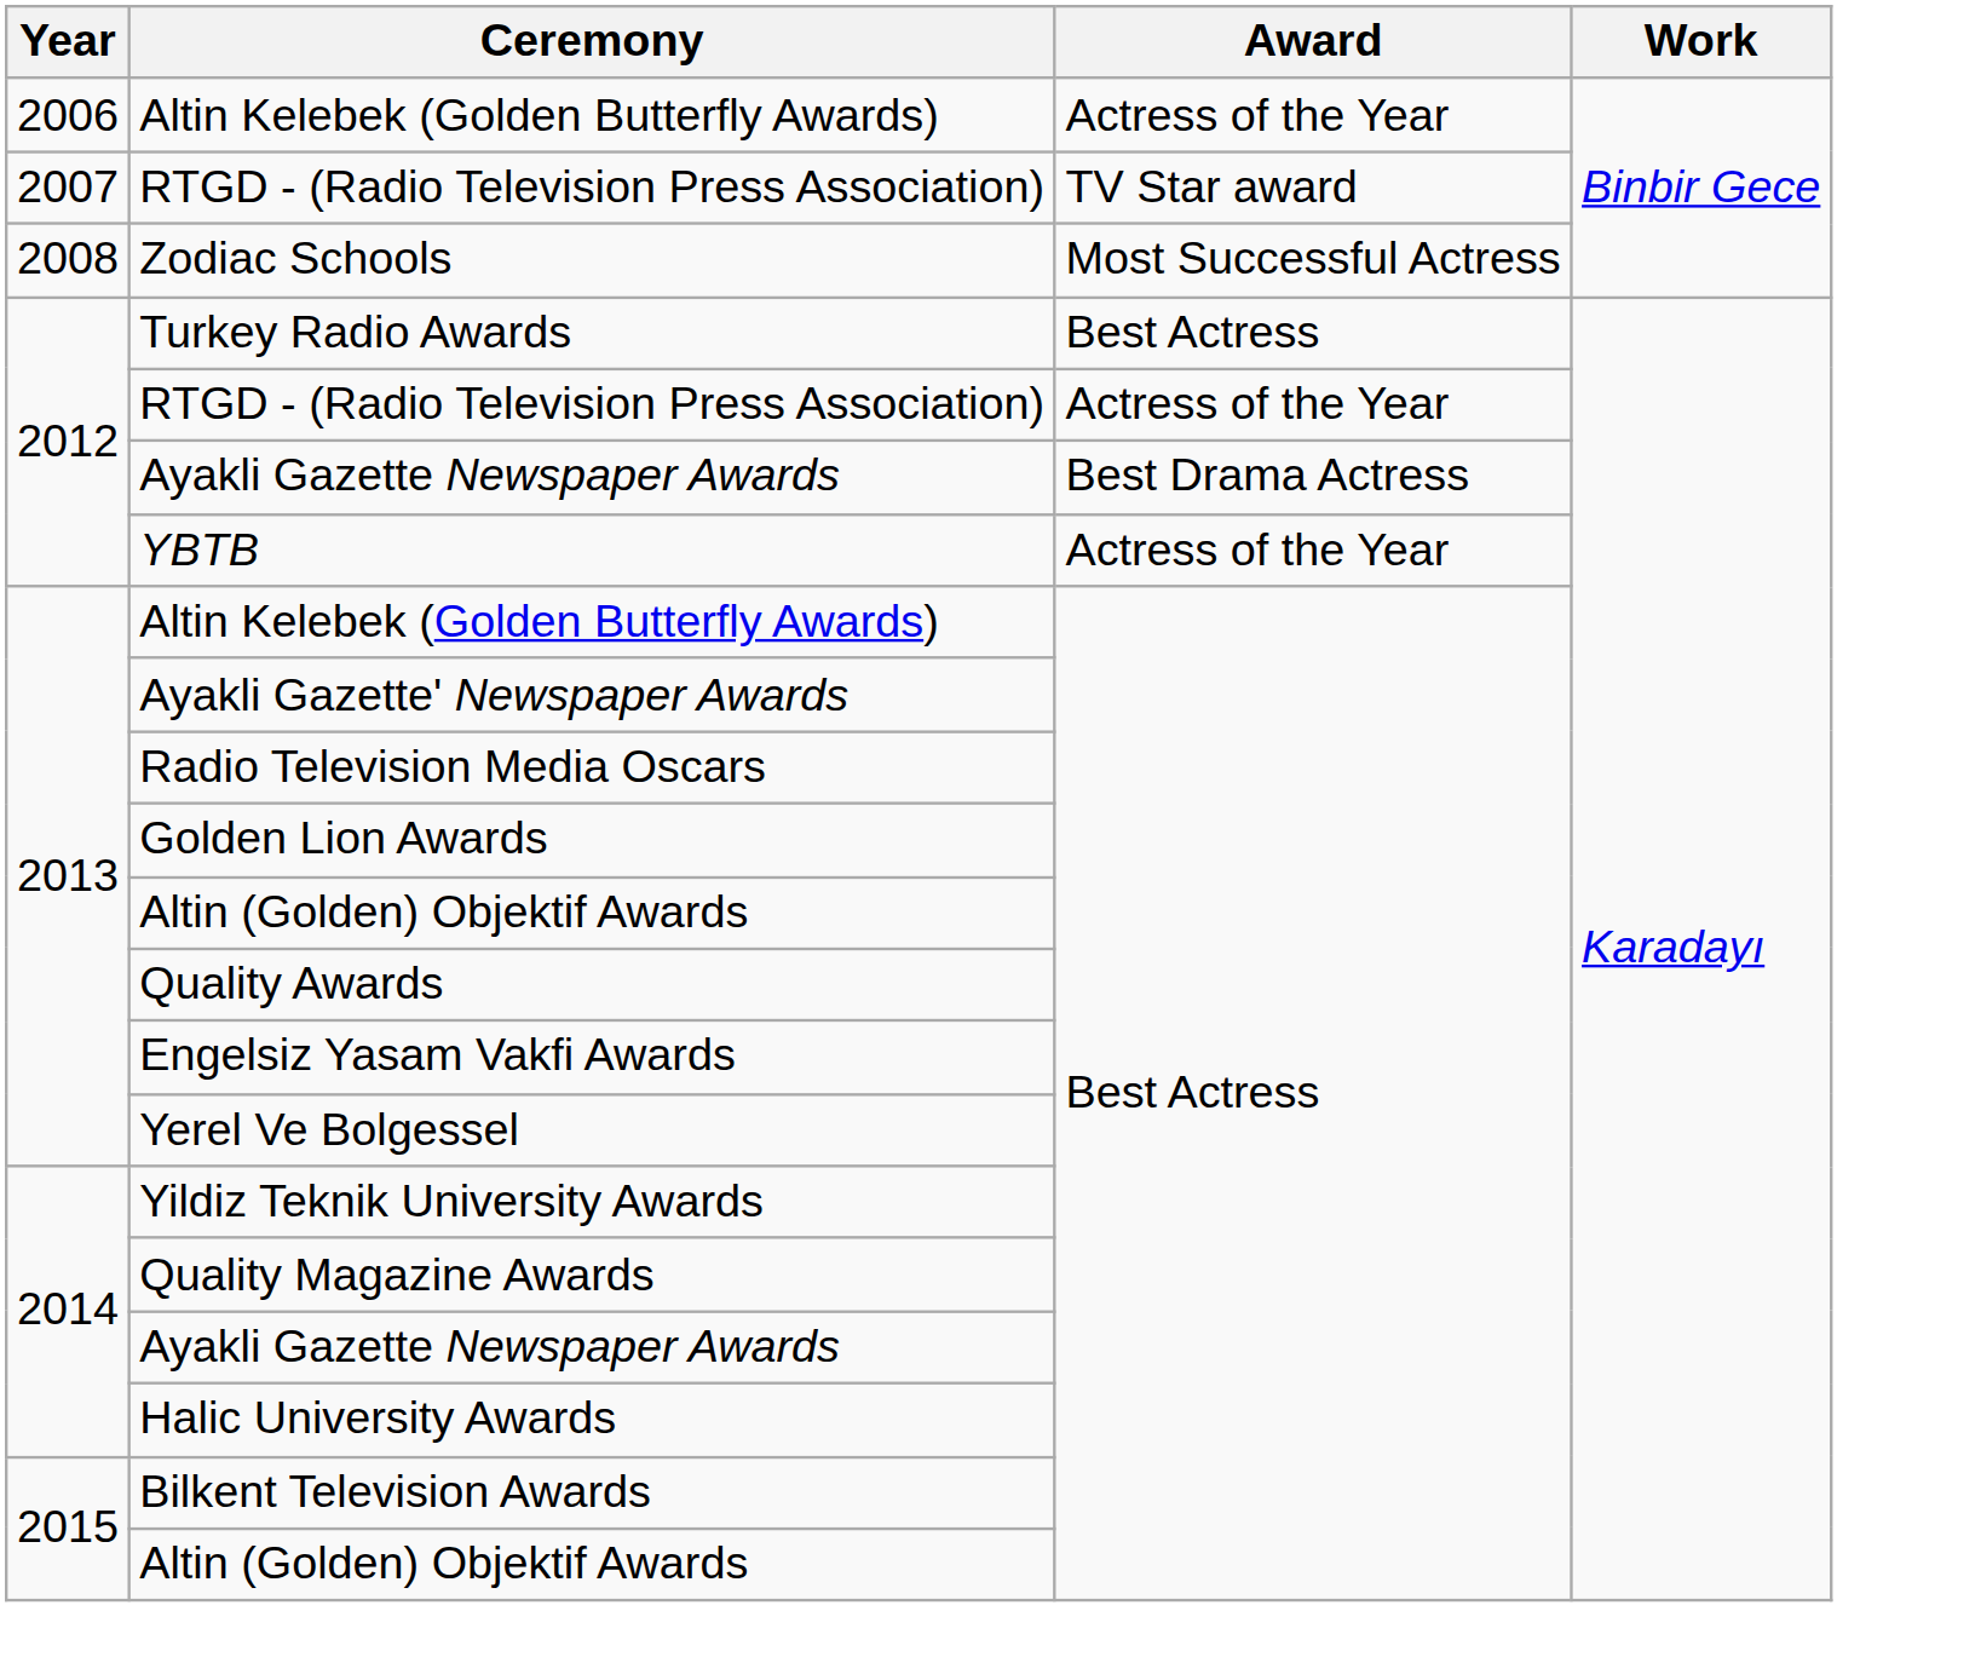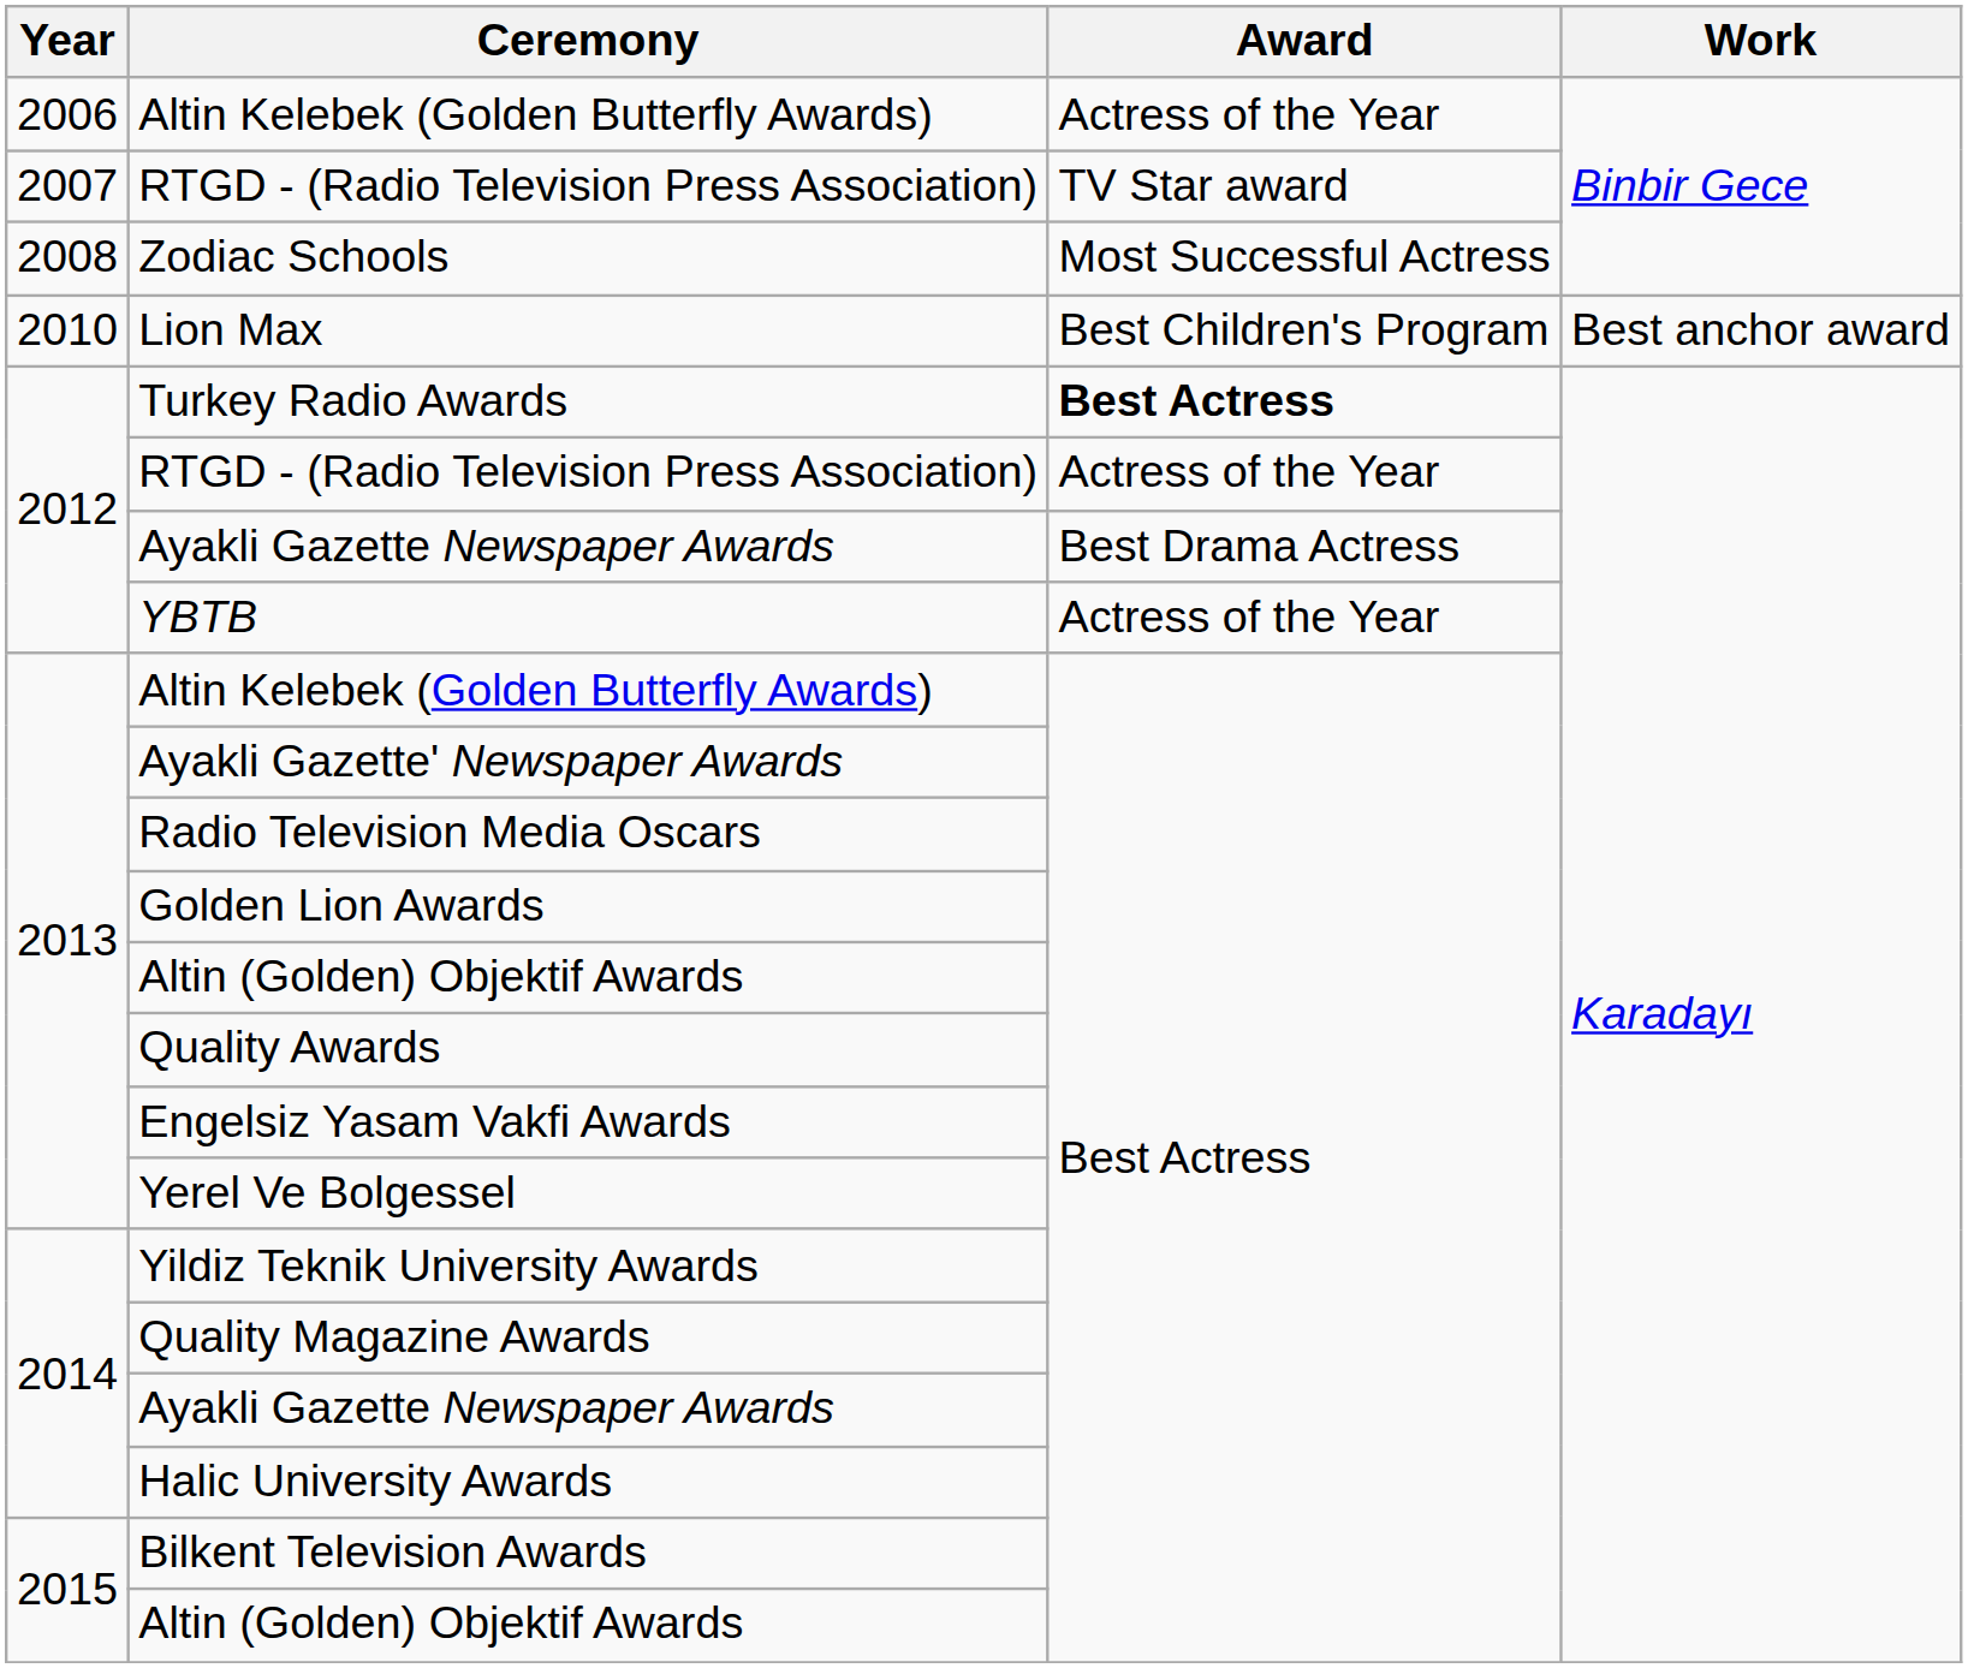+ row: 2010 | Lion Max | Best Children's Program | Best anchor award
Turkey Radio Awards | Award: normal -> bold
